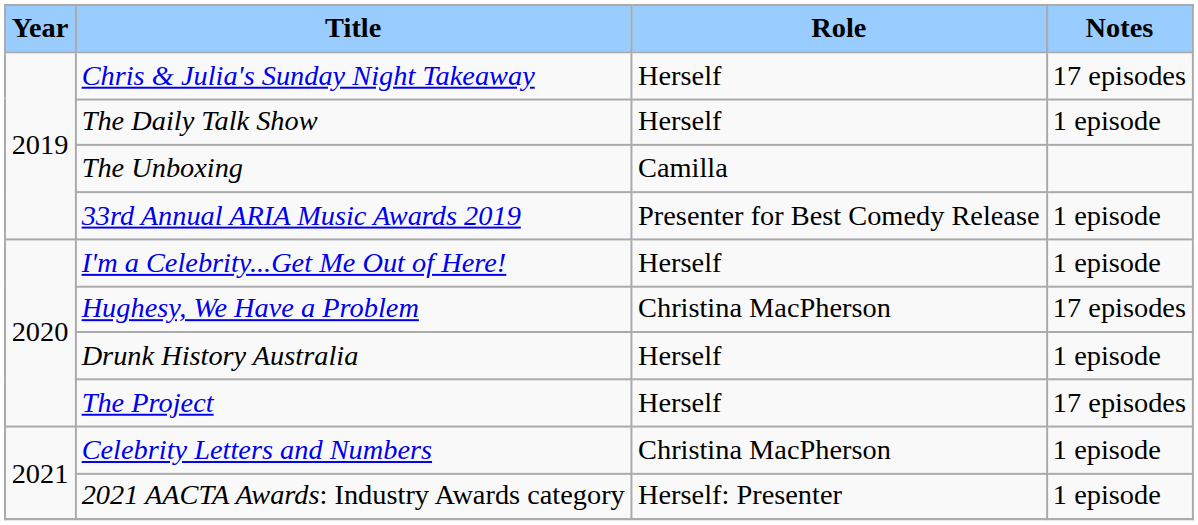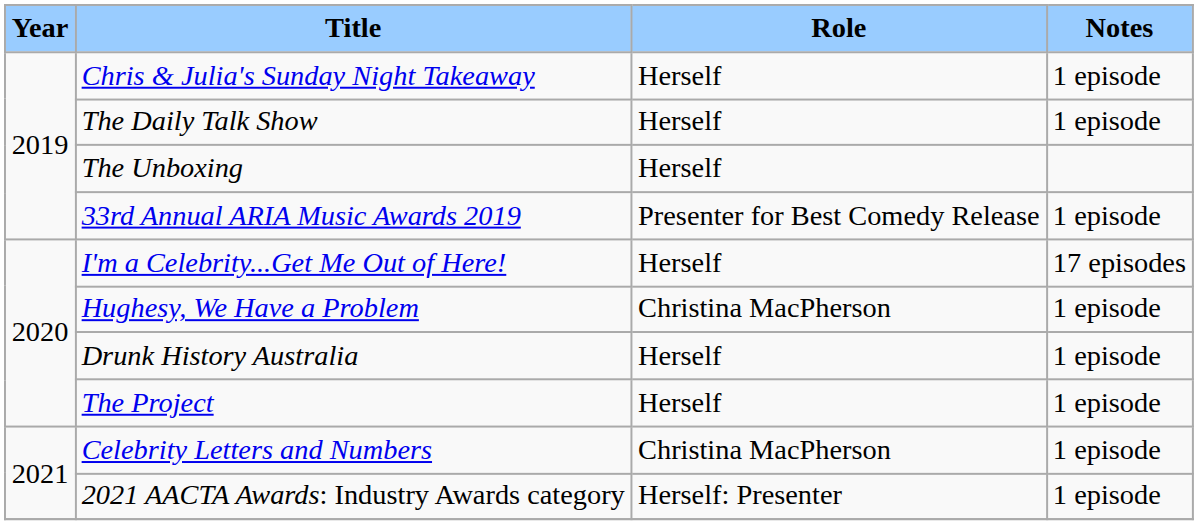Chris & Julia's Sunday Night Takeaway | Notes: 17 episodes -> 1 episode
The Unboxing | Role: Camilla -> Herself
I'm a Celebrity...Get Me Out of Here! | Notes: 1 episode -> 17 episodes
Hughesy, We Have a Problem | Notes: 17 episodes -> 1 episode
The Project | Notes: 17 episodes -> 1 episode
